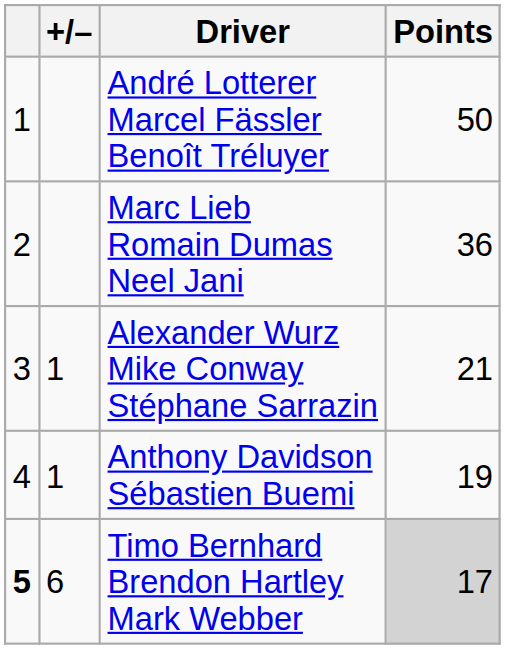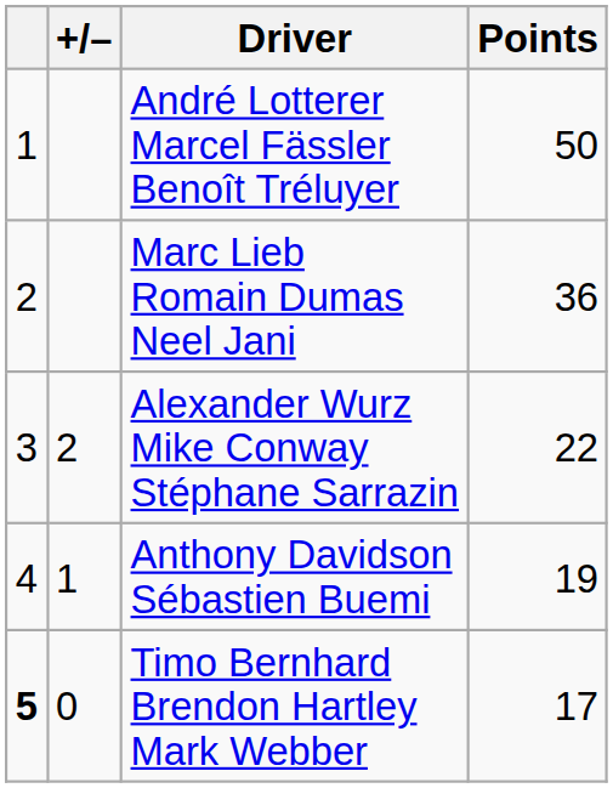Alexander Wurz Mike Conway Stéphane Sarrazin | +/–: 1 -> 2
Alexander Wurz Mike Conway Stéphane Sarrazin | Points: 21 -> 22
Timo Bernhard Brendon Hartley Mark Webber | +/–: 6 -> 0
Timo Bernhard Brendon Hartley Mark Webber | Points: lightgrey background -> no background
